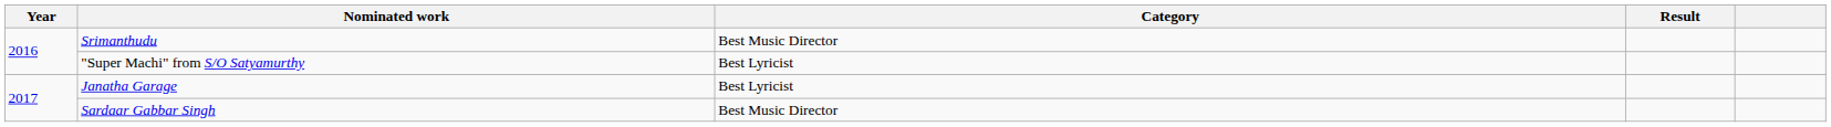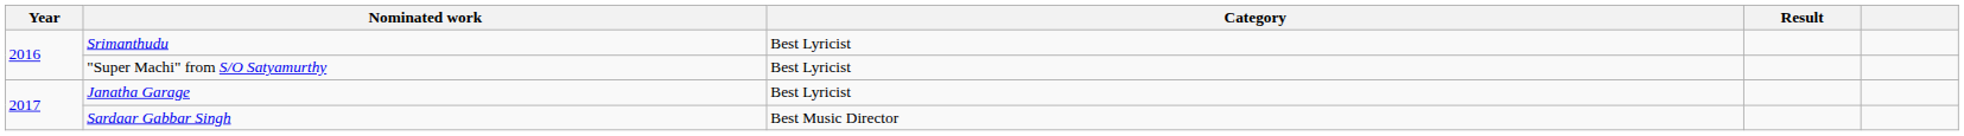Srimanthudu | Category: Best Music Director -> Best Lyricist
